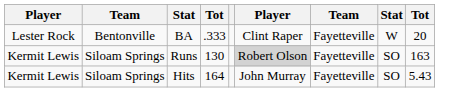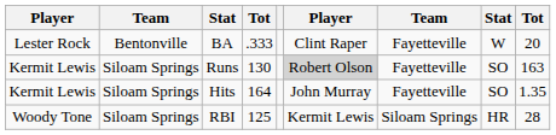Hits | column 9: 5.43 -> 1.35
+ row: Woody Tone | Siloam Springs | RBI | 125 | Kermit Lewis | Siloam Springs | HR | 28
